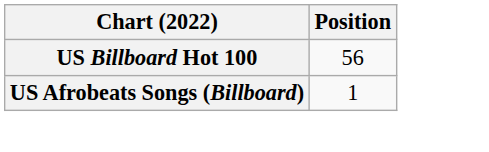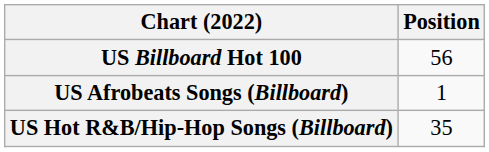+ row: US Hot R&B/Hip-Hop Songs (Billboard) | 35
